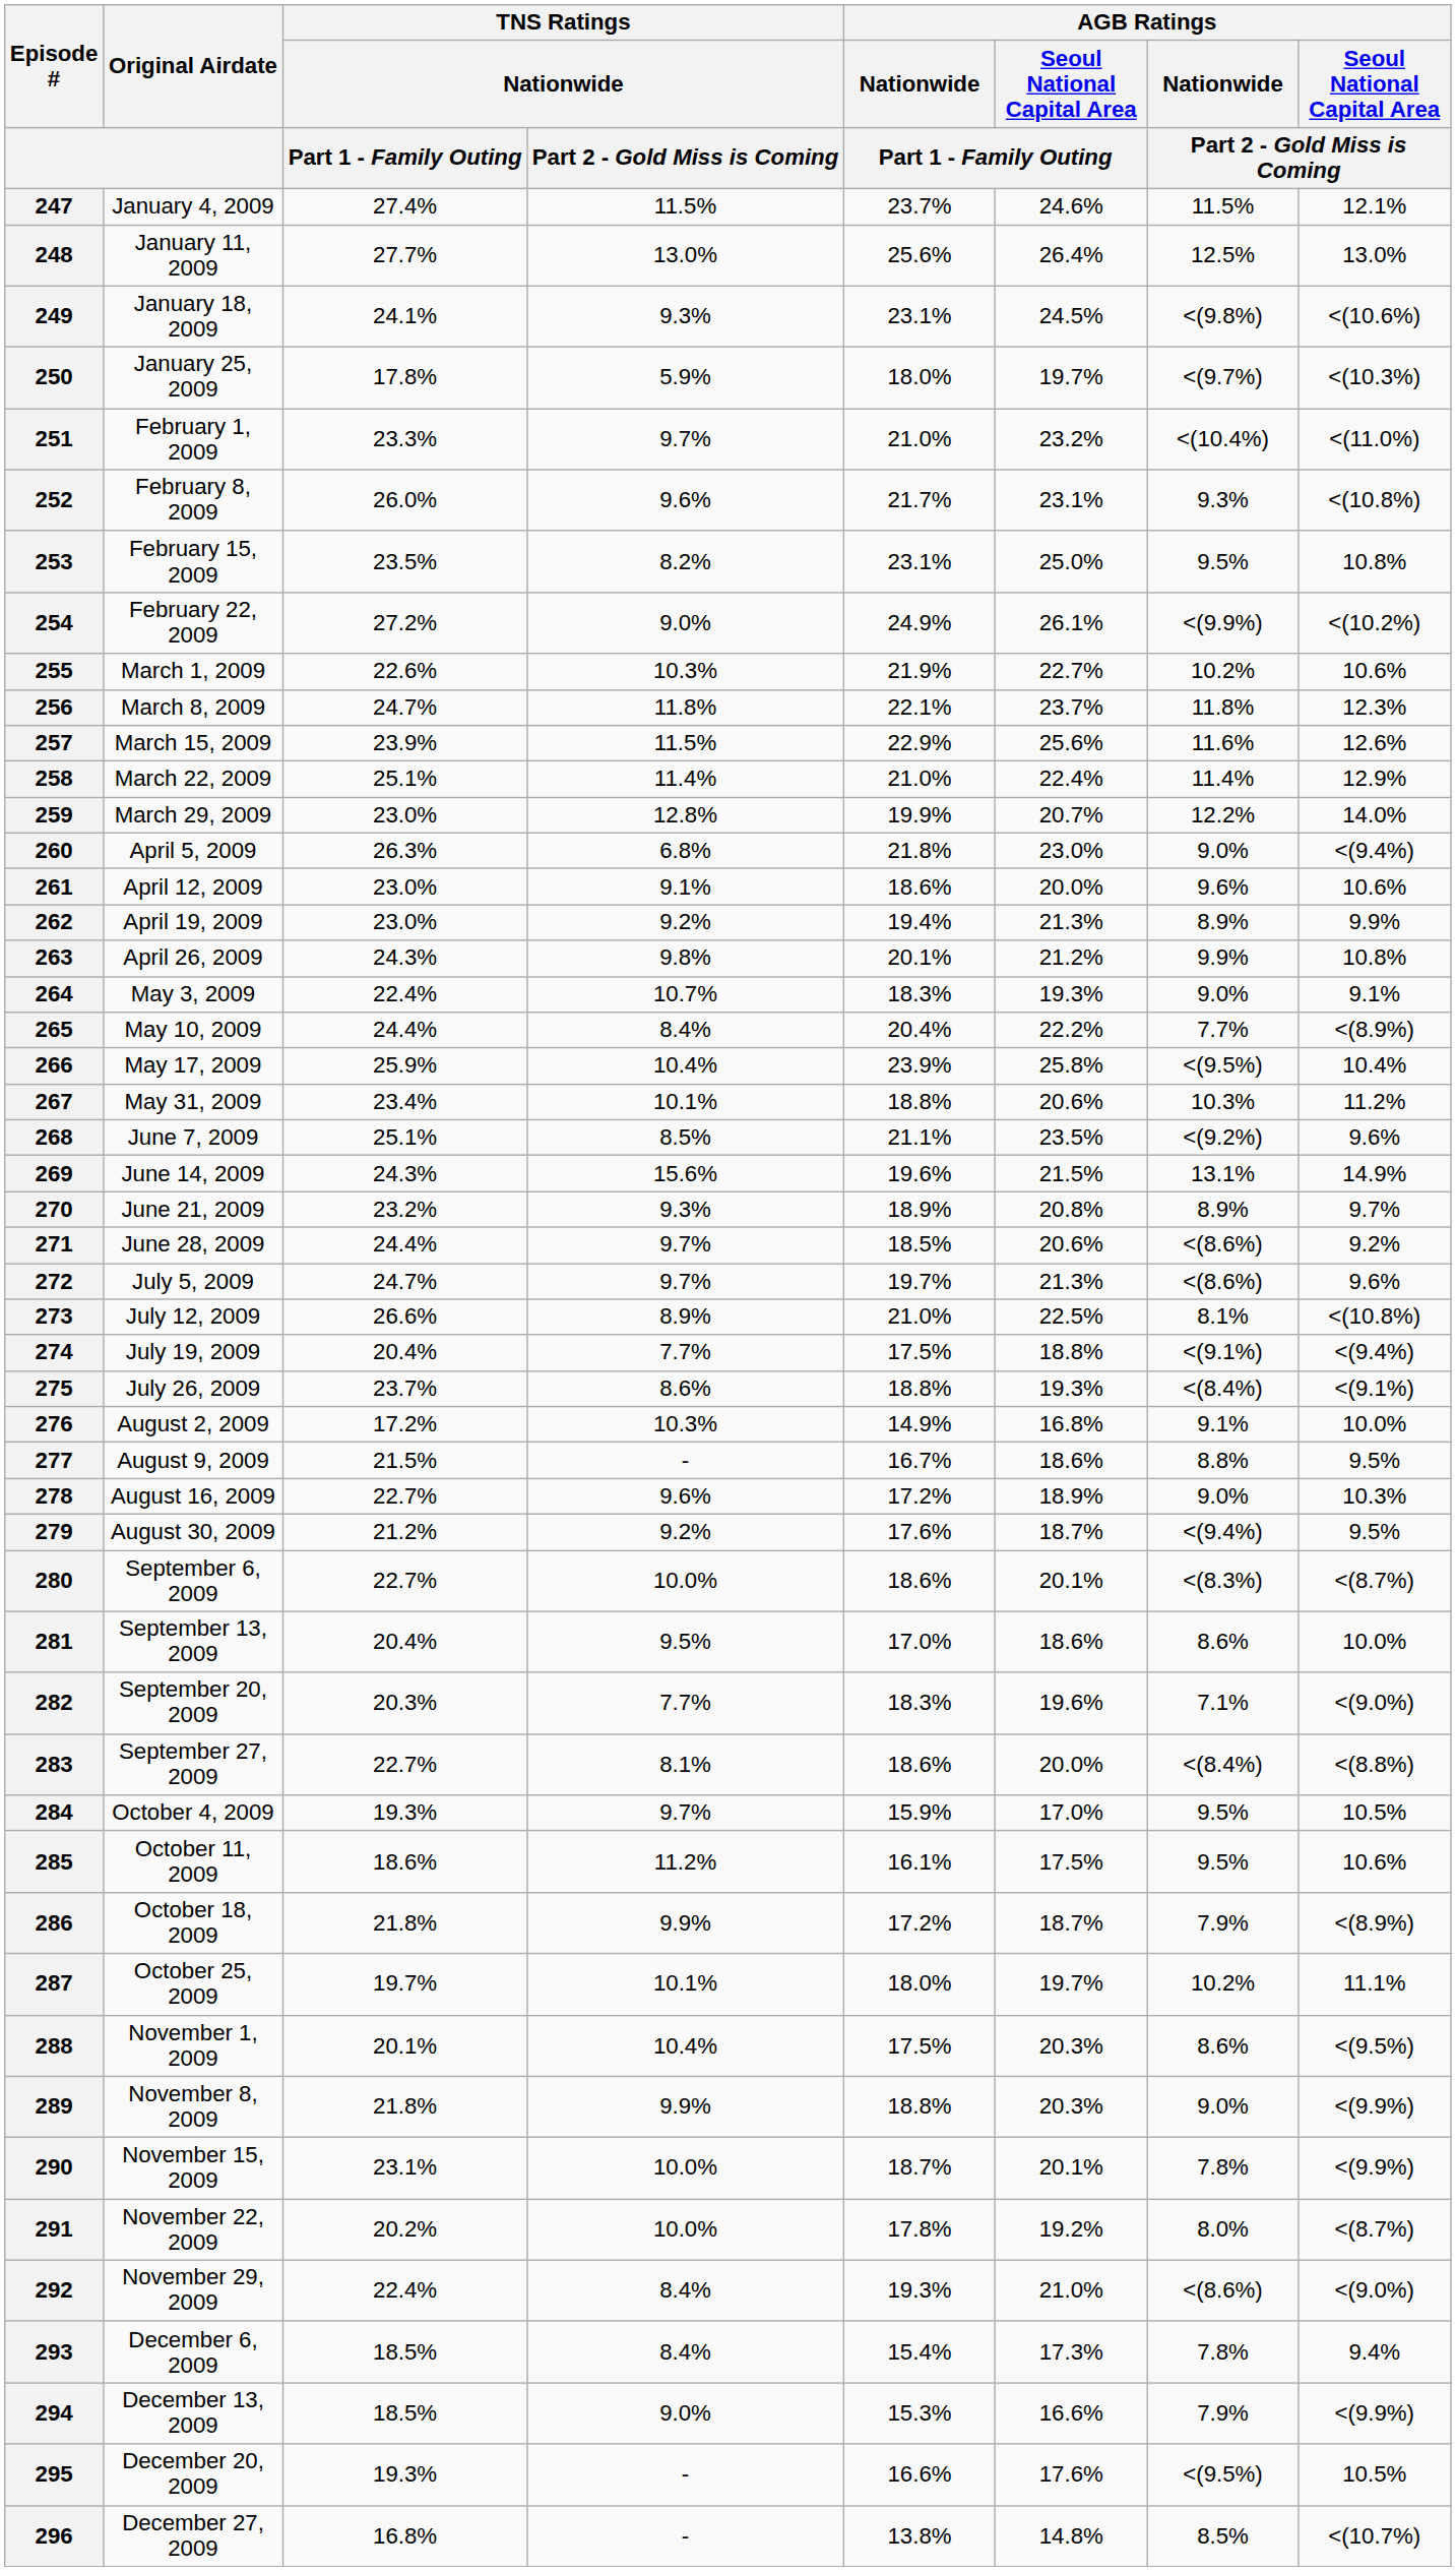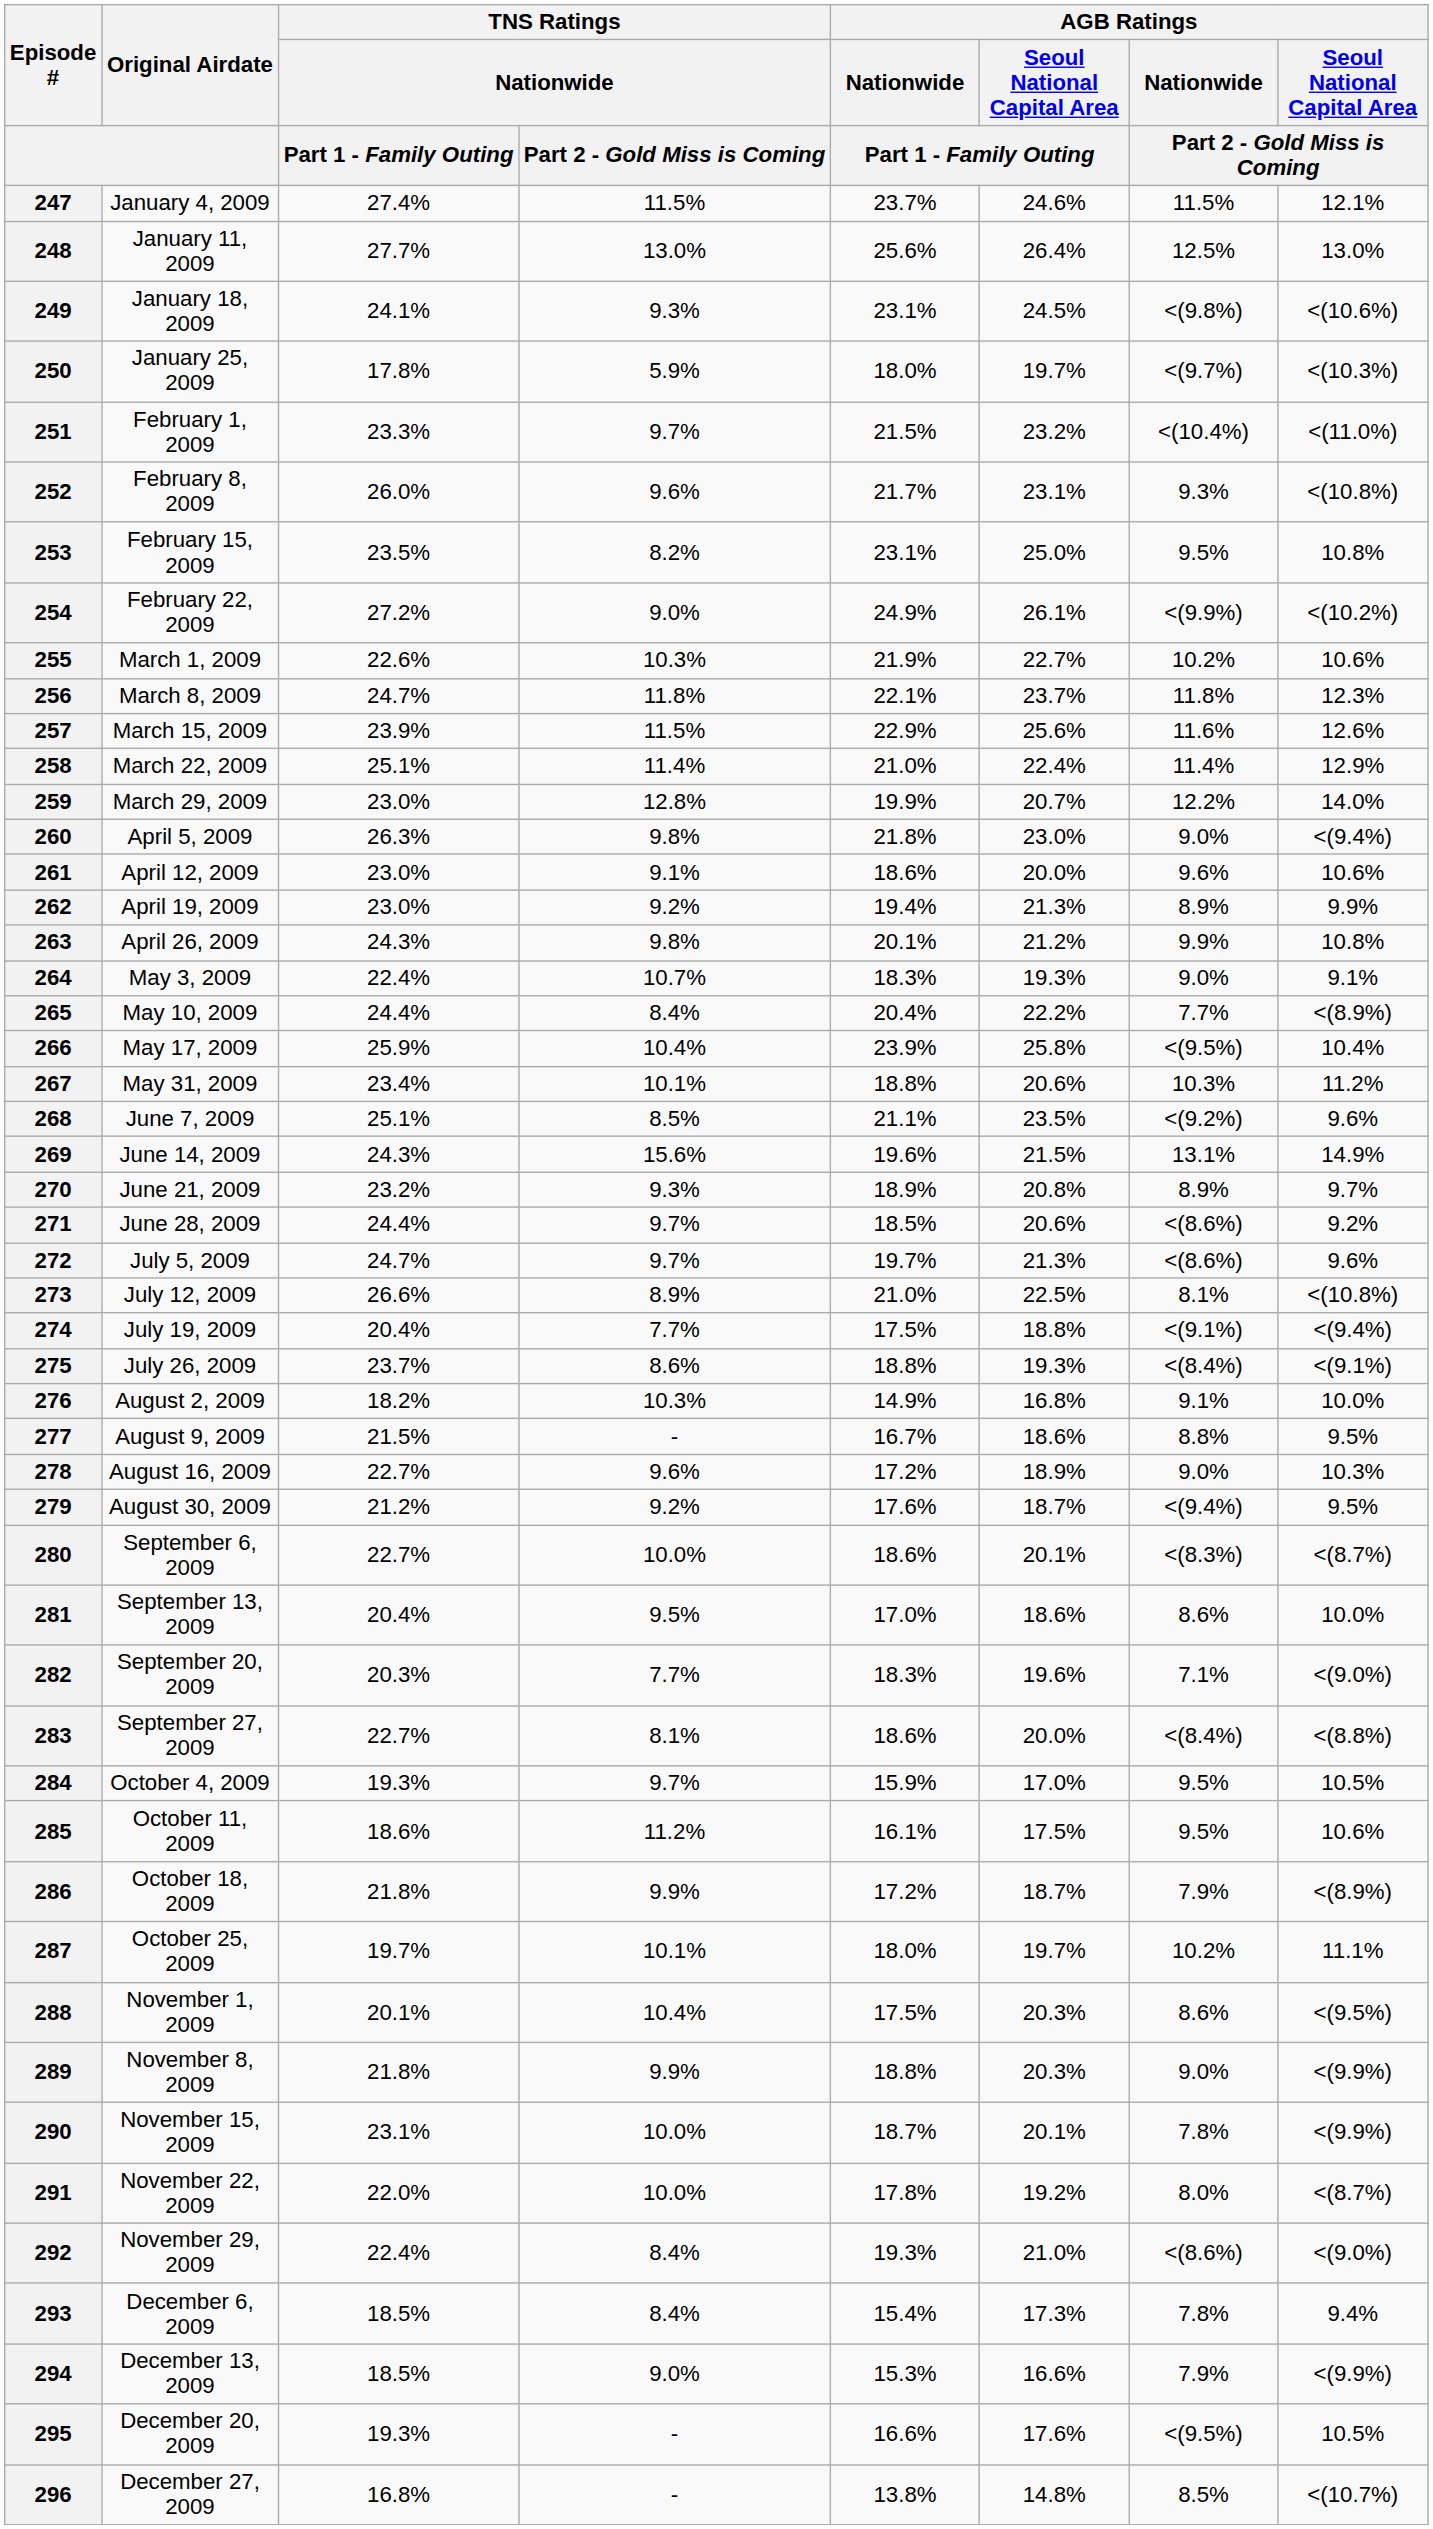251 | AGB Ratings / Nationwide / Part 1 - Family Outing: 21.0% -> 21.5%
260 | TNS Ratings / Nationwide / Part 2 - Gold Miss is Coming: 6.8% -> 9.8%
276 | TNS Ratings / Nationwide / Part 1 - Family Outing: 17.2% -> 18.2%
291 | TNS Ratings / Nationwide / Part 1 - Family Outing: 20.2% -> 22.0%
